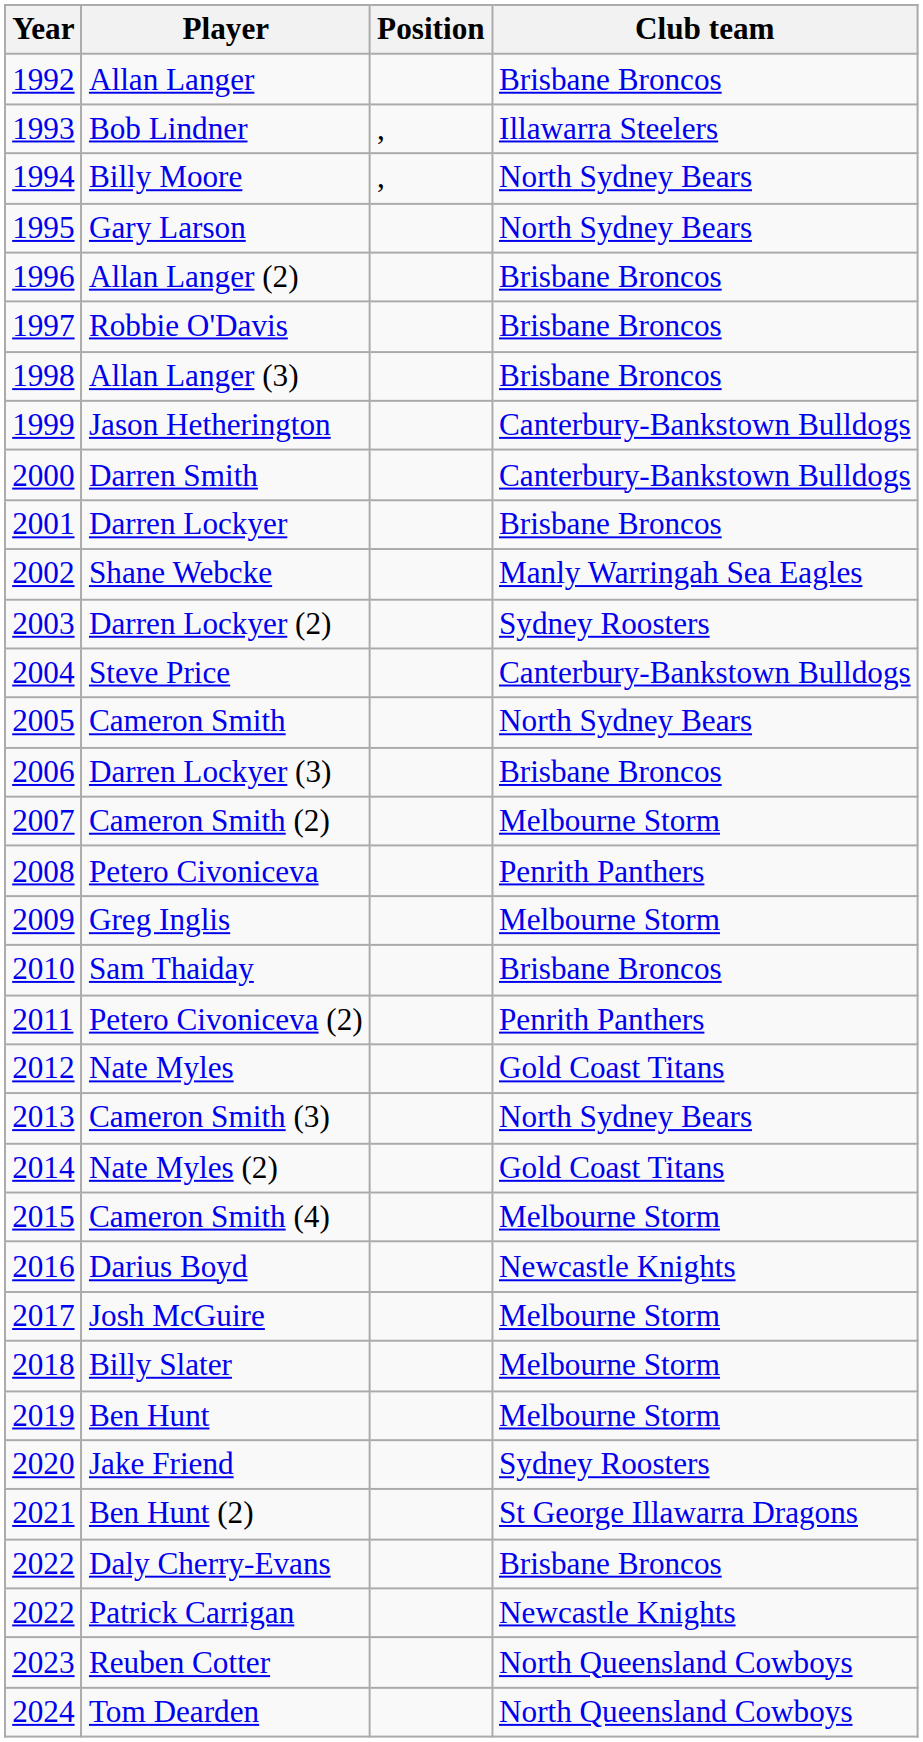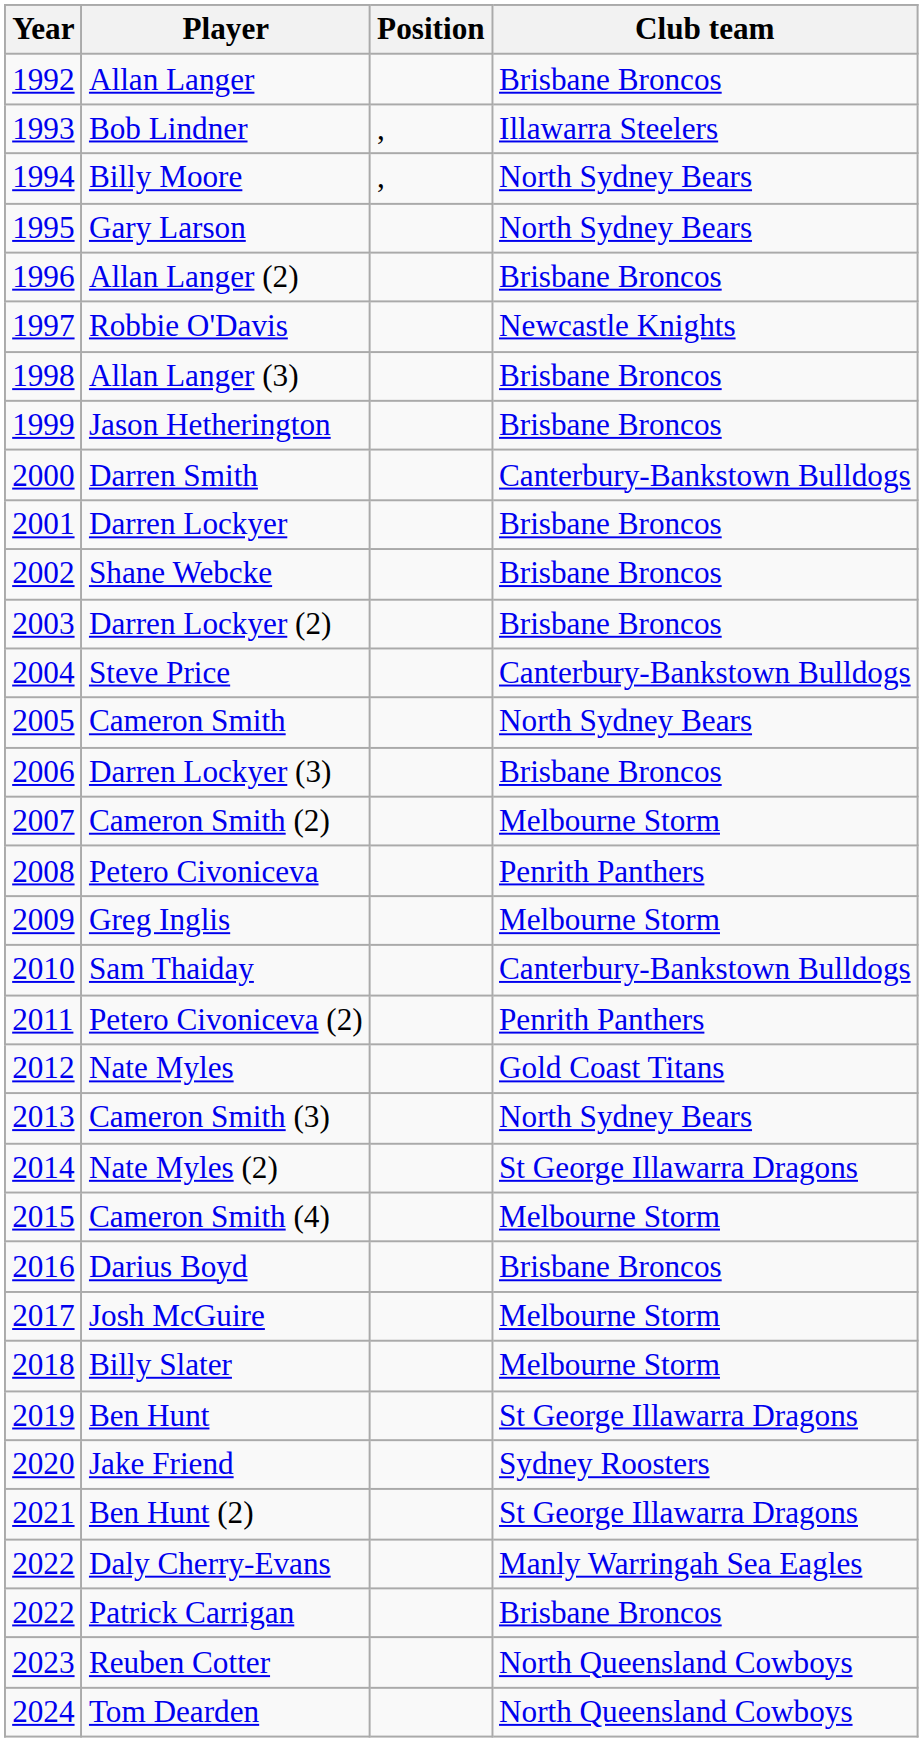Robbie O'Davis | Club team: Brisbane Broncos -> Newcastle Knights
Jason Hetherington | Club team: Canterbury-Bankstown Bulldogs -> Brisbane Broncos
Shane Webcke | Club team: Manly Warringah Sea Eagles -> Brisbane Broncos
Darren Lockyer (2) | Club team: Sydney Roosters -> Brisbane Broncos
Sam Thaiday | Club team: Brisbane Broncos -> Canterbury-Bankstown Bulldogs
Nate Myles (2) | Club team: Gold Coast Titans -> St George Illawarra Dragons
Darius Boyd | Club team: Newcastle Knights -> Brisbane Broncos
Ben Hunt | Club team: Melbourne Storm -> St George Illawarra Dragons
Daly Cherry-Evans | Club team: Brisbane Broncos -> Manly Warringah Sea Eagles
Patrick Carrigan | Club team: Newcastle Knights -> Brisbane Broncos
